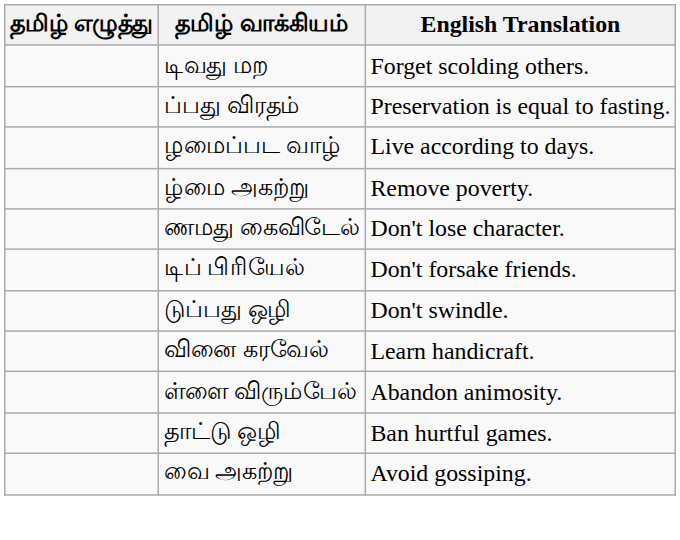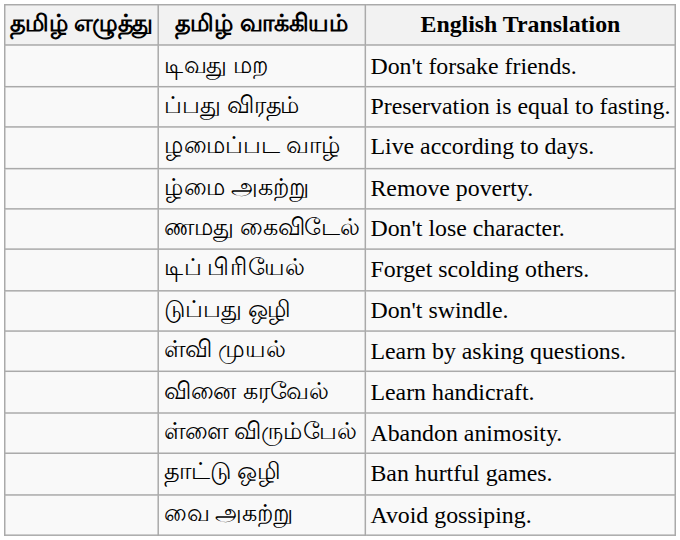டிவது மற | English Translation: Forget scolding others. -> Don't forsake friends.
டிப் பிரியேல் | English Translation: Don't forsake friends. -> Forget scolding others.
+ row: ள்வி முயல் | Learn by asking questions.
